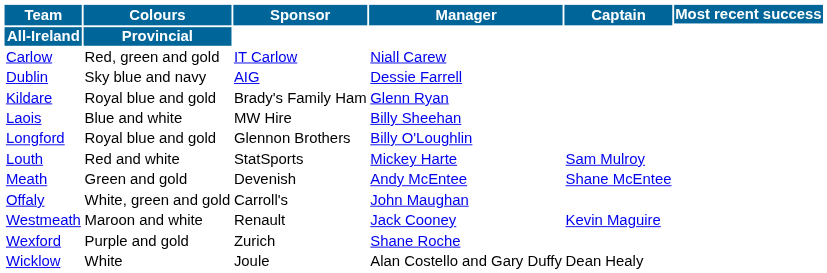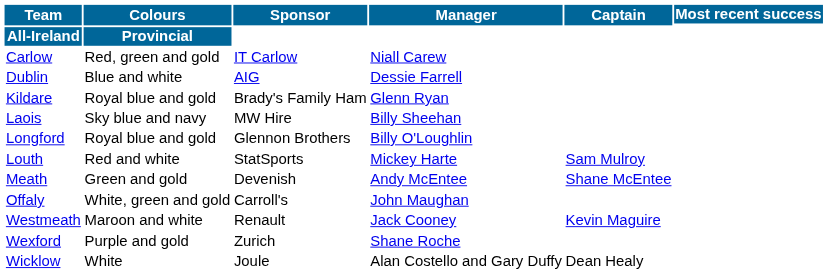Dublin | Colours: Sky blue and navy -> Blue and white
Laois | Colours: Blue and white -> Sky blue and navy
